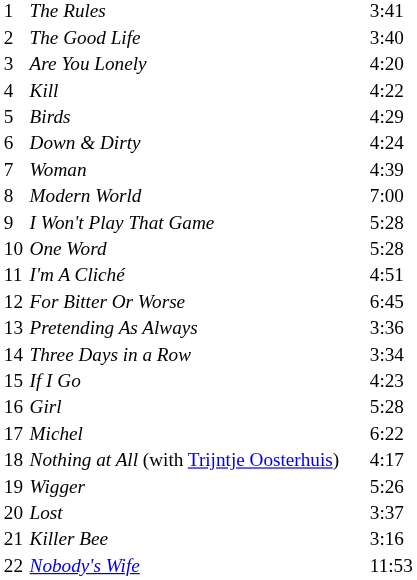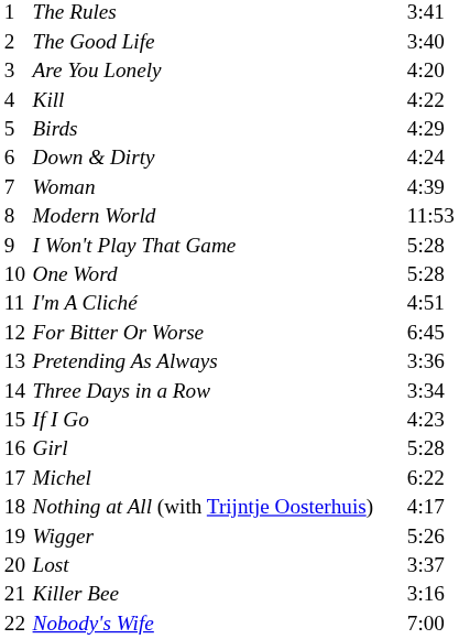Modern World | column 3: 7:00 -> 11:53
Nobody's Wife | column 3: 11:53 -> 7:00
